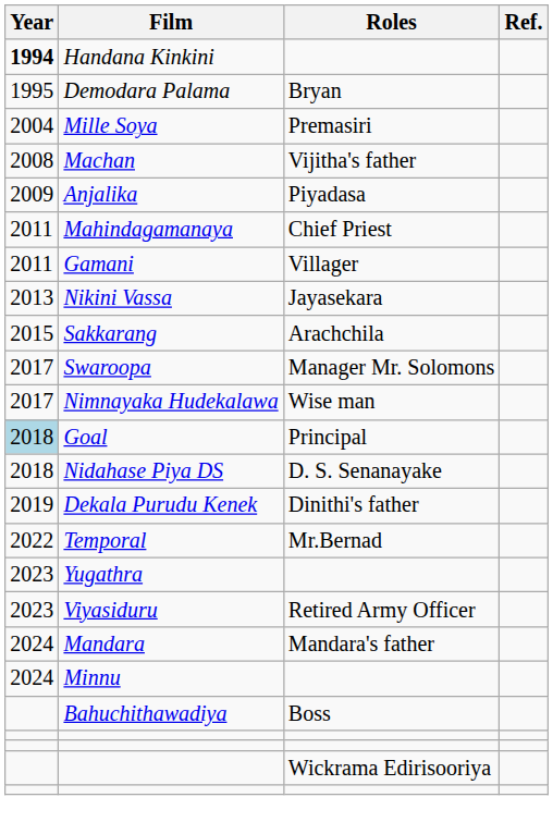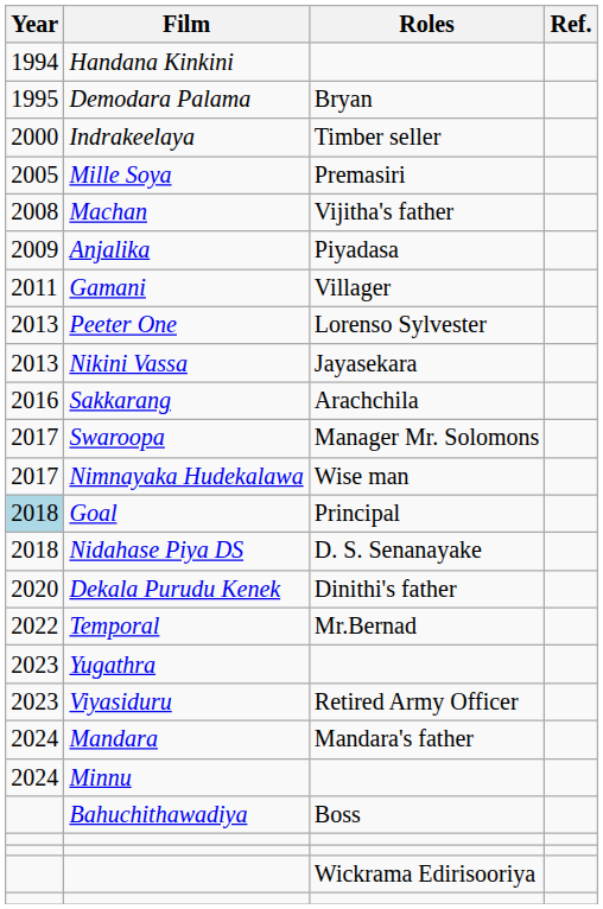Handana Kinkini | Year: bold -> normal
+ row: 2000 | Indrakeelaya | Timber seller
Mille Soya | Year: 2004 -> 2005
- row: 2011 | Mahindagamanaya | Chief Priest
+ row: 2013 | Peeter One | Lorenso Sylvester
Sakkarang | Year: 2015 -> 2016
Dekala Purudu Kenek | Year: 2019 -> 2020
